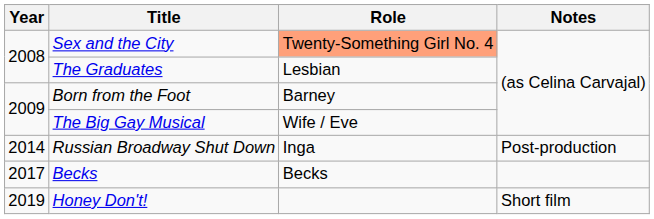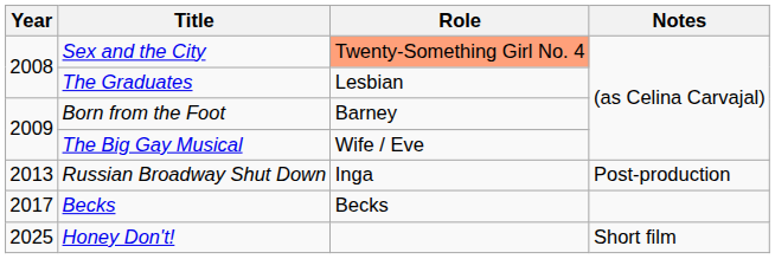Russian Broadway Shut Down | Year: 2014 -> 2013
Honey Don't! | Year: 2019 -> 2025
